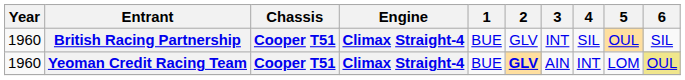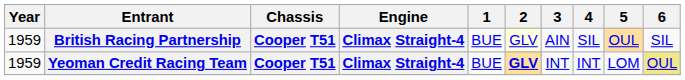British Racing Partnership | Year: 1960 -> 1959
British Racing Partnership | 2: no background -> lightyellow background
British Racing Partnership | 3: INT -> AIN
Yeoman Credit Racing Team | Year: 1960 -> 1959
Yeoman Credit Racing Team | 3: AIN -> INT
